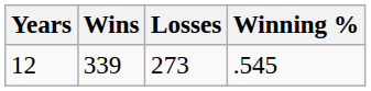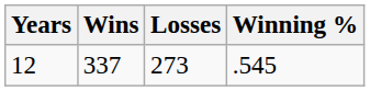12 | Wins: 339 -> 337
